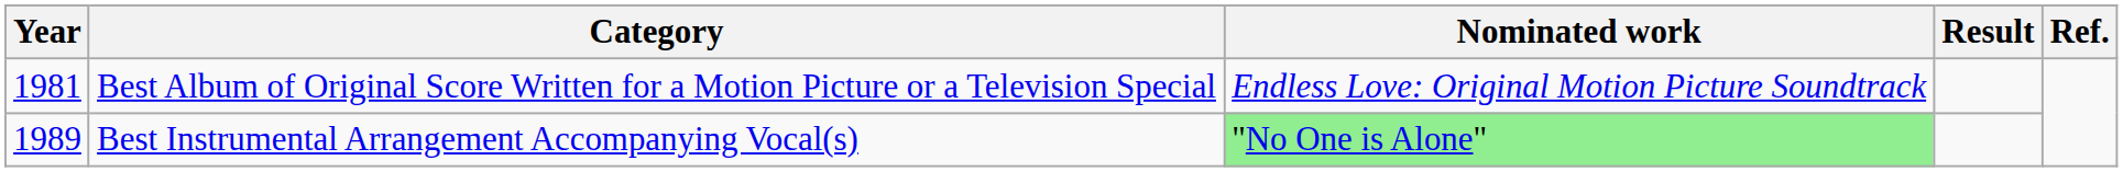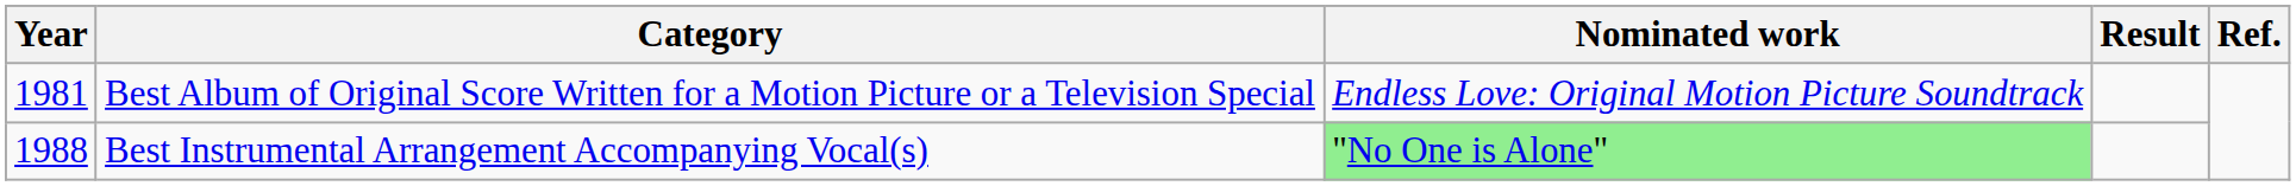Best Instrumental Arrangement Accompanying Vocal(s) | Year: 1989 -> 1988
